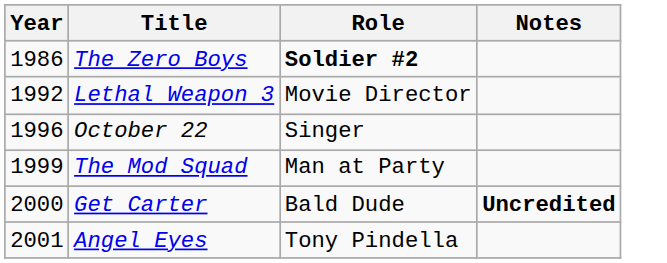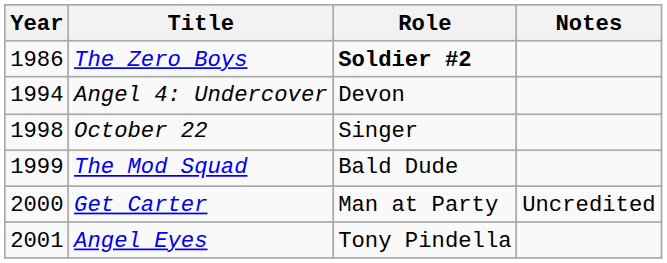- row: 1992 | Lethal Weapon 3 | Movie Director
+ row: 1994 | Angel 4: Undercover | Devon
October 22 | Year: 1996 -> 1998
The Mod Squad | Role: Man at Party -> Bald Dude
Get Carter | Role: Bald Dude -> Man at Party
Get Carter | Notes: bold -> normal
